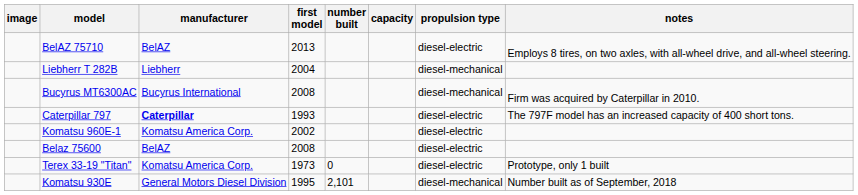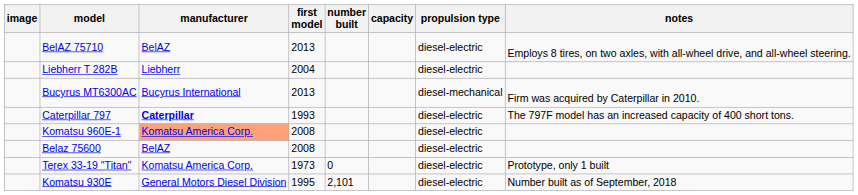Liebherr T 282B | propulsion type: diesel-mechanical -> diesel-electric
Bucyrus MT6300AC | first model: 2008 -> 2013
Komatsu 960E-1 | manufacturer: no background -> lightsalmon background
Komatsu 960E-1 | first model: 2002 -> 2008
Komatsu 930E | propulsion type: diesel-mechanical -> diesel-electric
